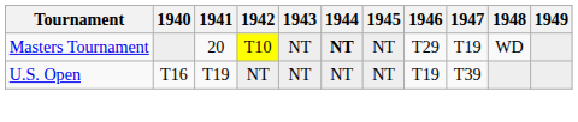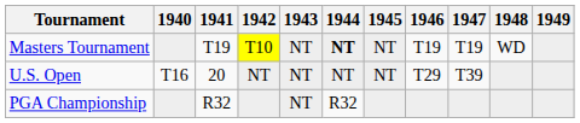Masters Tournament | 1941: 20 -> T19
Masters Tournament | 1946: T29 -> T19
U.S. Open | 1941: T19 -> 20
U.S. Open | 1946: T19 -> T29
+ row: PGA Championship | R32 | NT | R32
